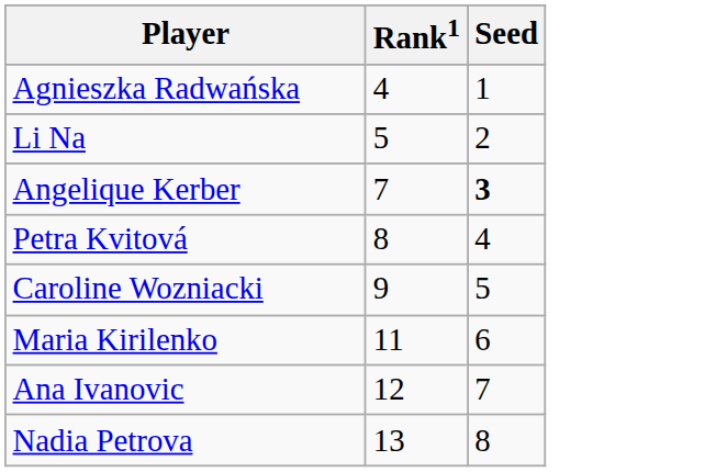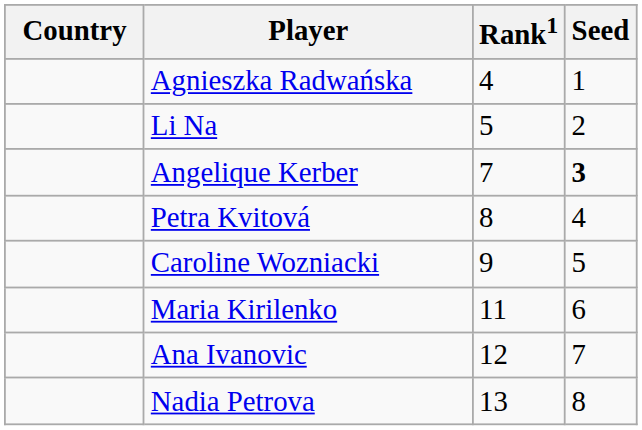+ column: Country
